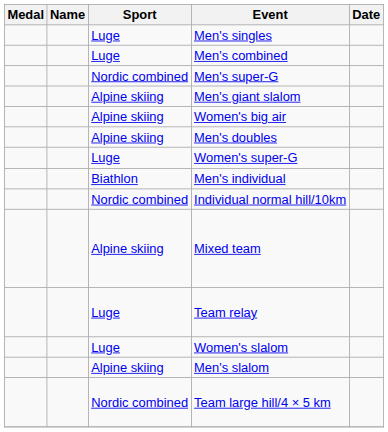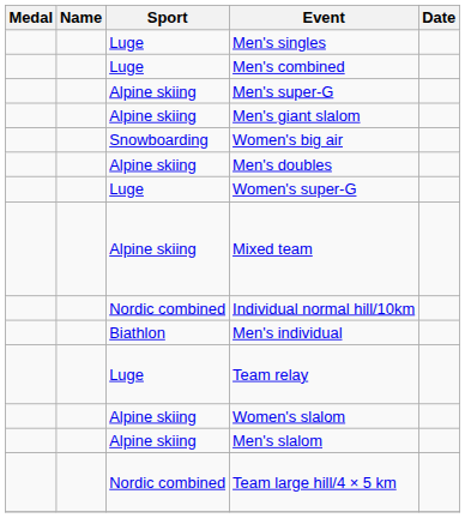Men's super-G | Sport: Nordic combined -> Alpine skiing
Women's big air | Sport: Alpine skiing -> Snowboarding
rows swapped: Mixed team <-> Men's individual
Women's slalom | Sport: Luge -> Alpine skiing
